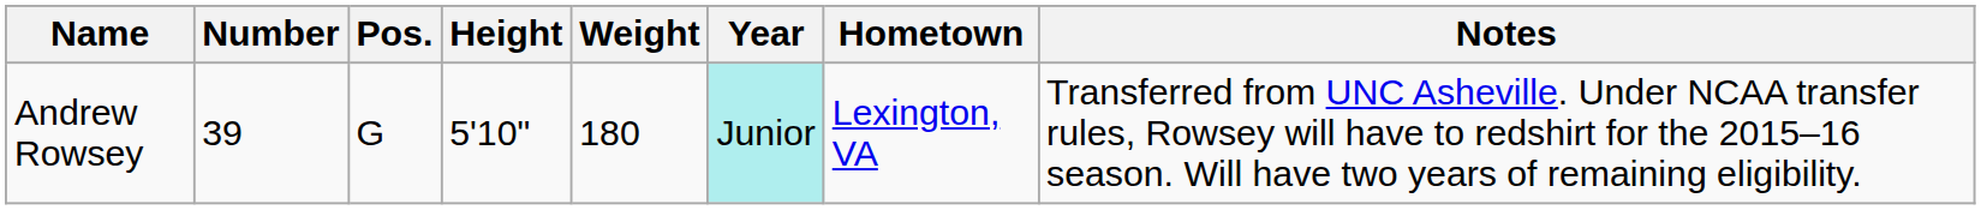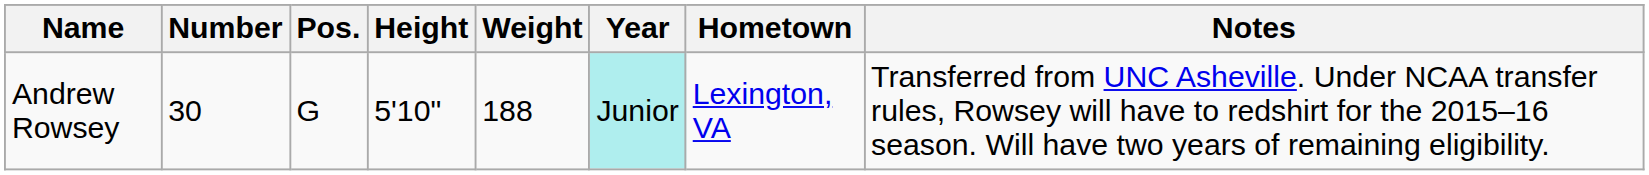Andrew Rowsey | Number: 39 -> 30
Andrew Rowsey | Weight: 180 -> 188
